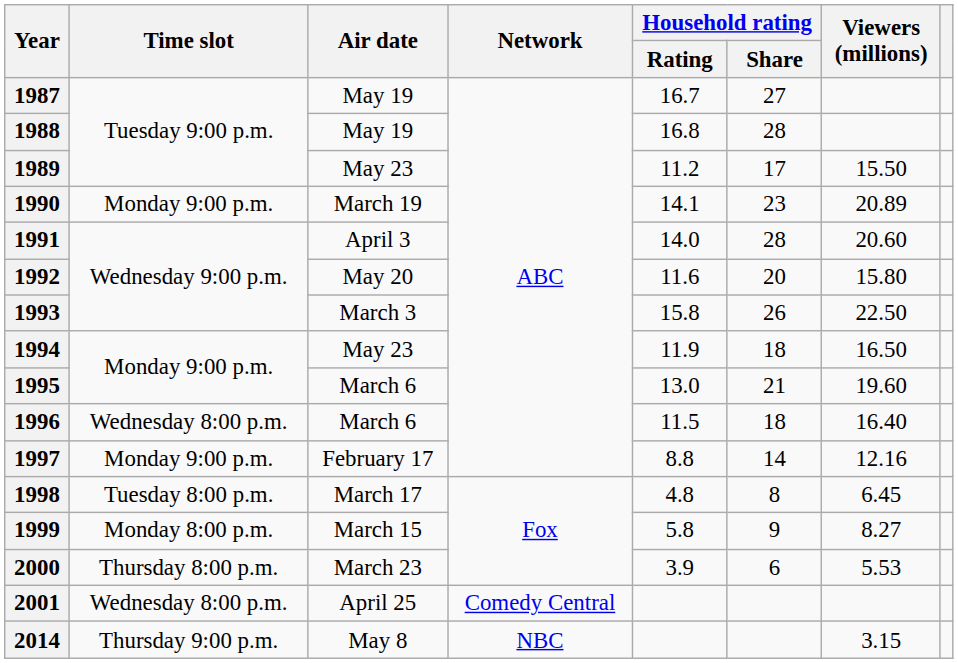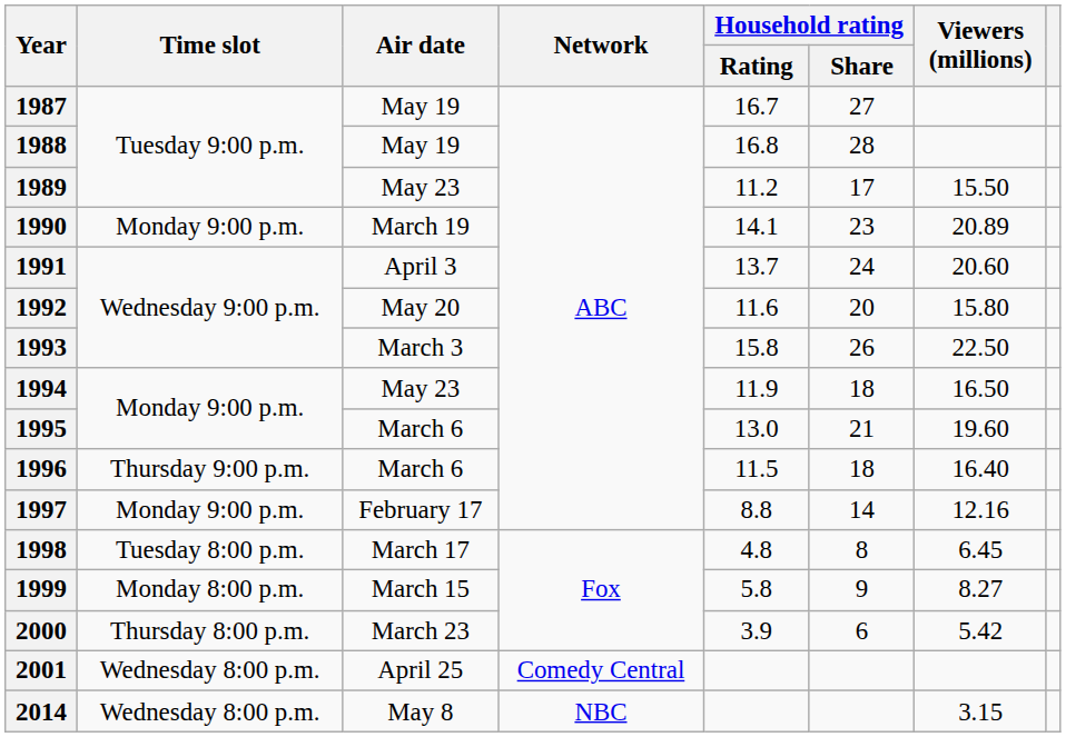1991 | Household rating / Rating: 14.0 -> 13.7
1991 | Household rating / Share: 28 -> 24
1996 | Time slot: Wednesday 8:00 p.m. -> Thursday 9:00 p.m.
2000 | Viewers (millions): 5.53 -> 5.42
2014 | Time slot: Thursday 9:00 p.m. -> Wednesday 8:00 p.m.
